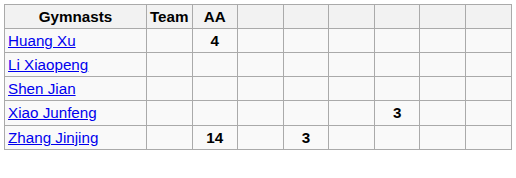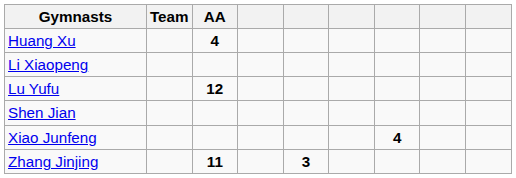+ row: Lu Yufu | 12
Xiao Junfeng | column 7: 3 -> 4
Zhang Jinjing | AA: 14 -> 11
